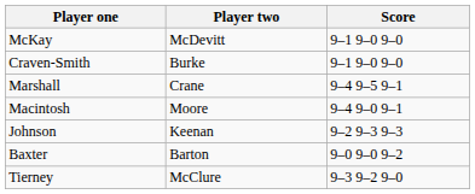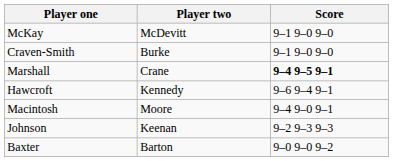Marshall | Score: normal -> bold
+ row: Hawcroft | Kennedy | 9–6 9–4 9–1
- row: Tierney | McClure | 9–3 9–2 9–0
